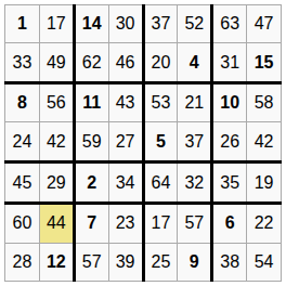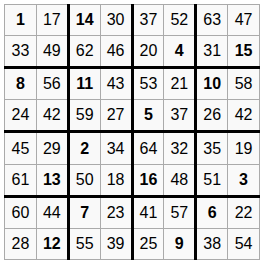+ row: 61 | 13 | 50 | 18 | 16 | 48 | 51 | 3
60 | column 2: khaki background -> no background
60 | column 5: 17 -> 41
28 | column 3: 57 -> 55
